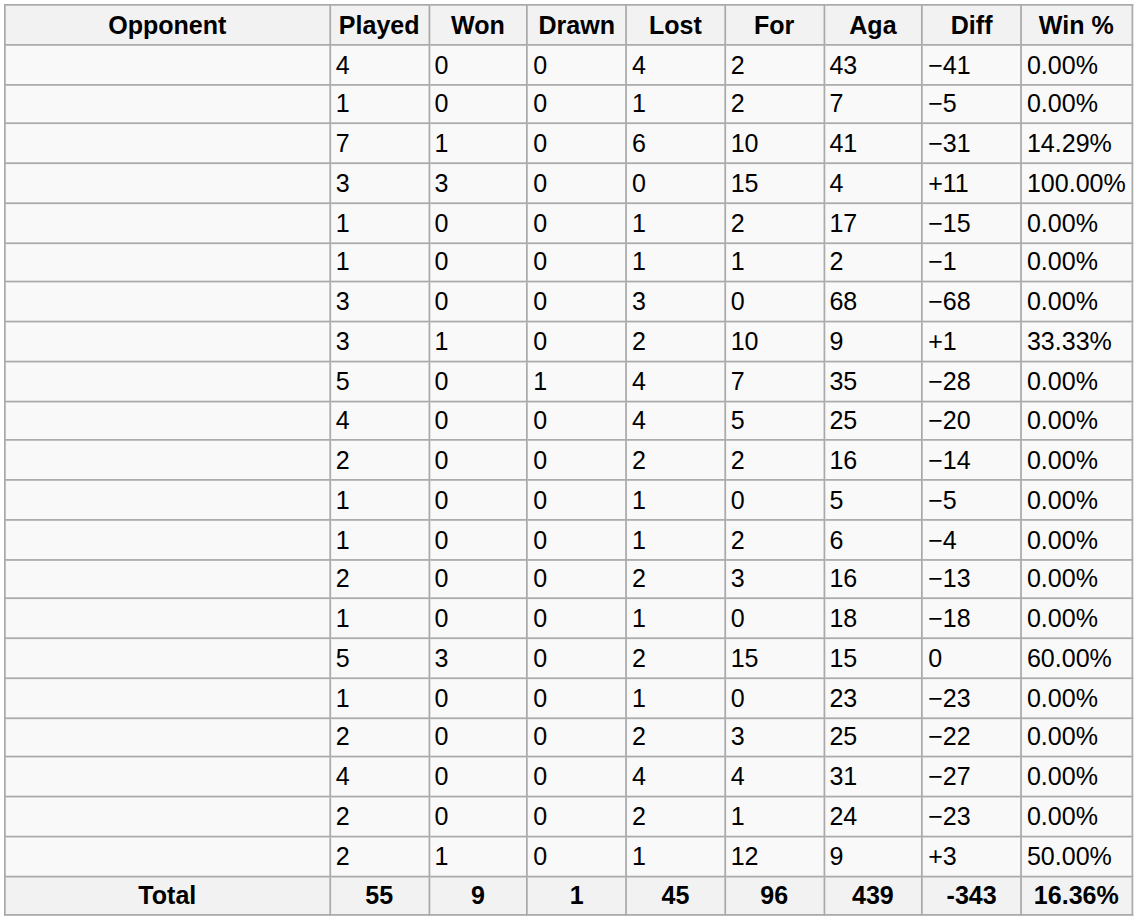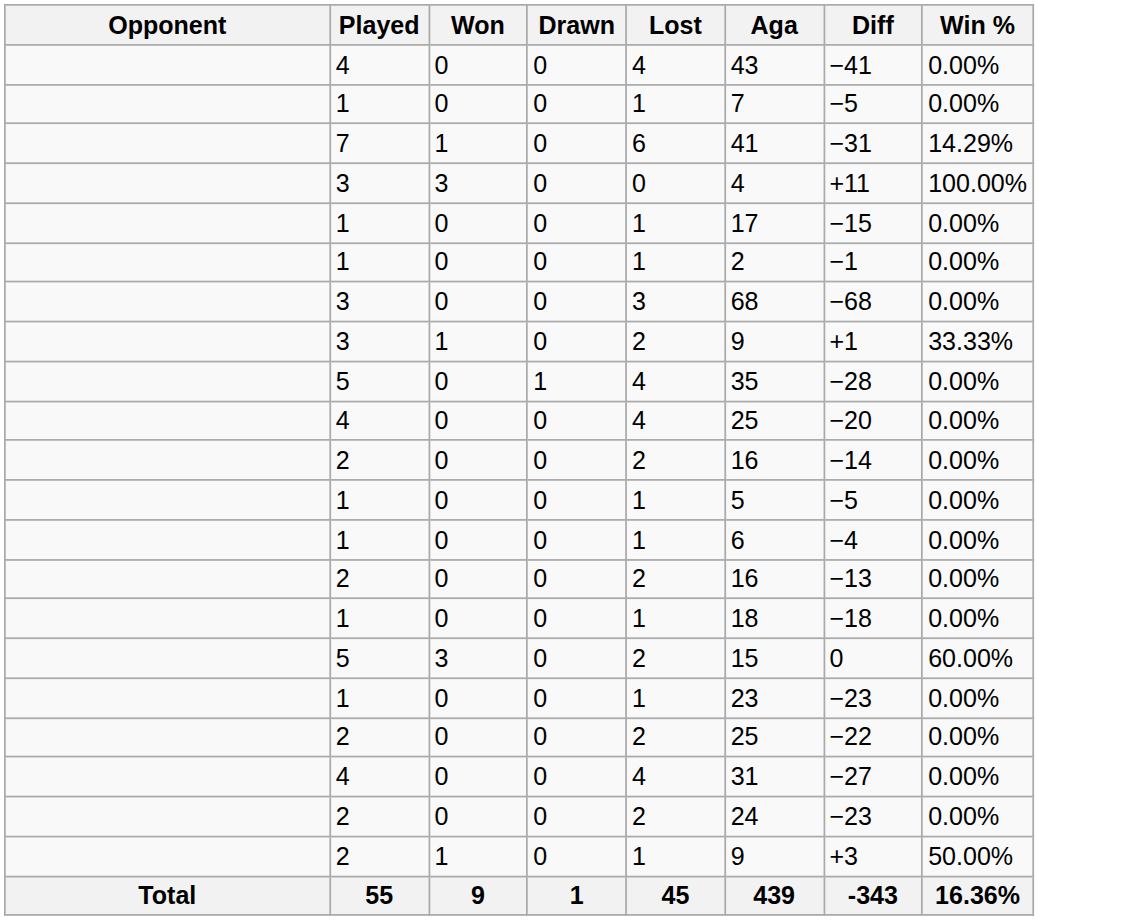- column: For | 2 | 2 | 10 | 15 | 2 | 1 | 0 | 10 | 7 | 5 | 2 | 0 | 2 | 3 | 0 | 15 | 0 | 3 | 4 | 1 | 12 | 96
